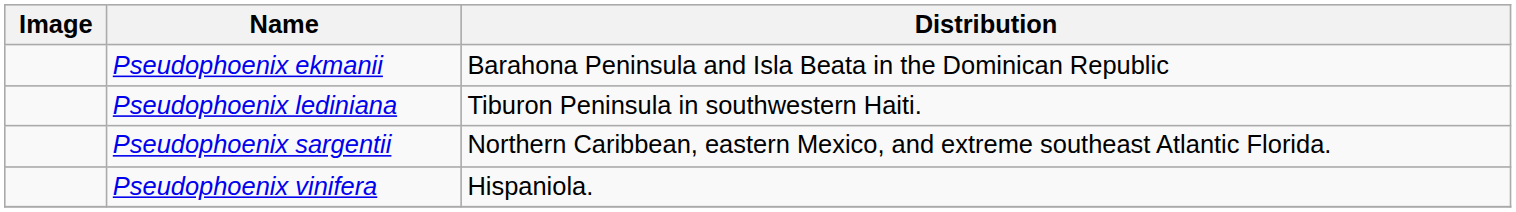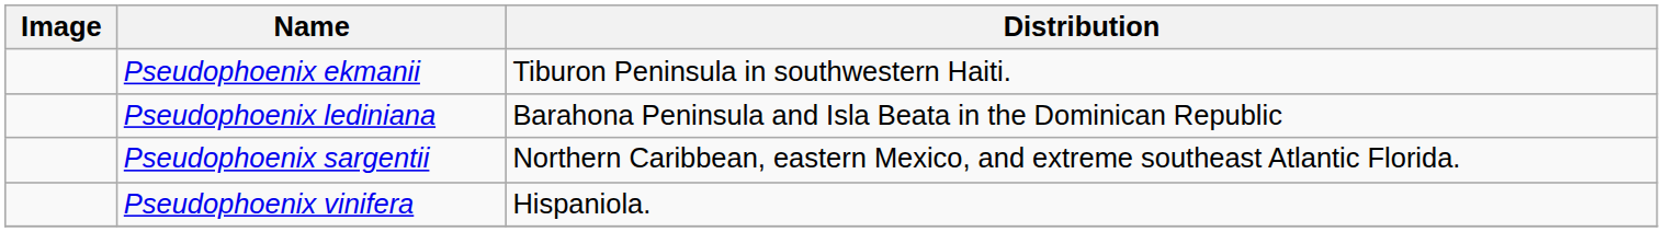Pseudophoenix ekmanii | Distribution: Barahona Peninsula and Isla Beata in the Dominican Republic -> Tiburon Peninsula in southwestern Haiti.
Pseudophoenix lediniana | Distribution: Tiburon Peninsula in southwestern Haiti. -> Barahona Peninsula and Isla Beata in the Dominican Republic
